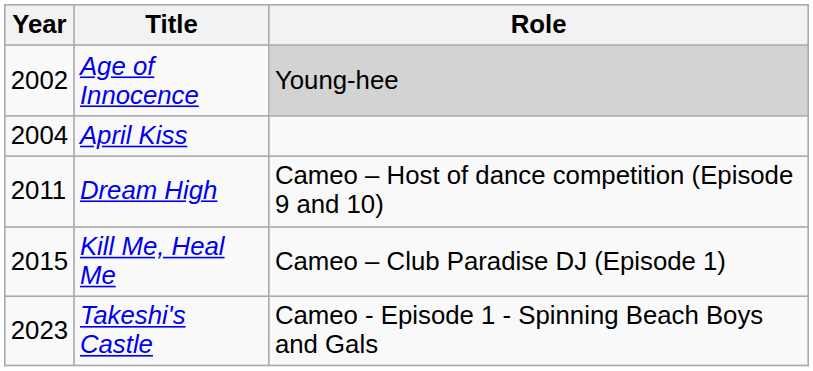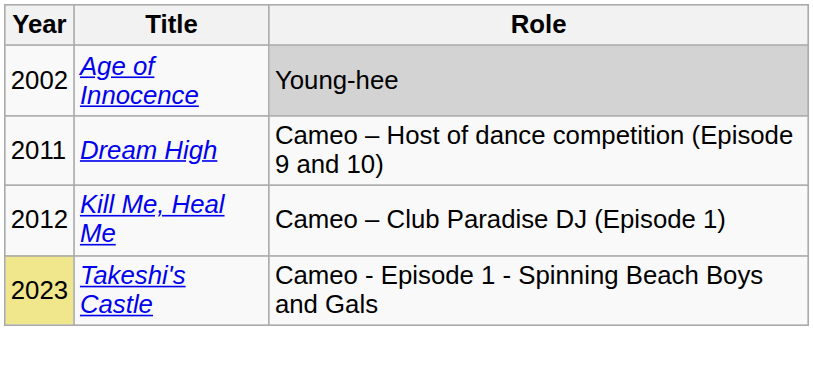- row: 2004 | April Kiss
Kill Me, Heal Me | Year: 2015 -> 2012
Takeshi's Castle | Year: no background -> khaki background
